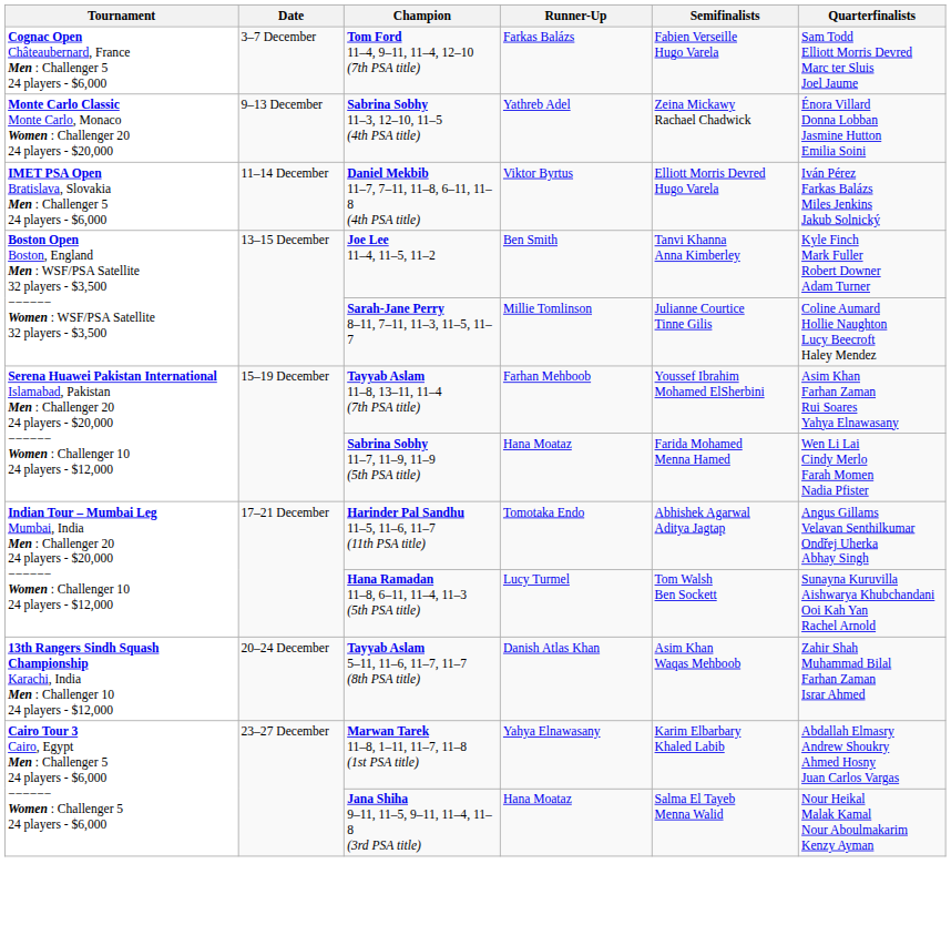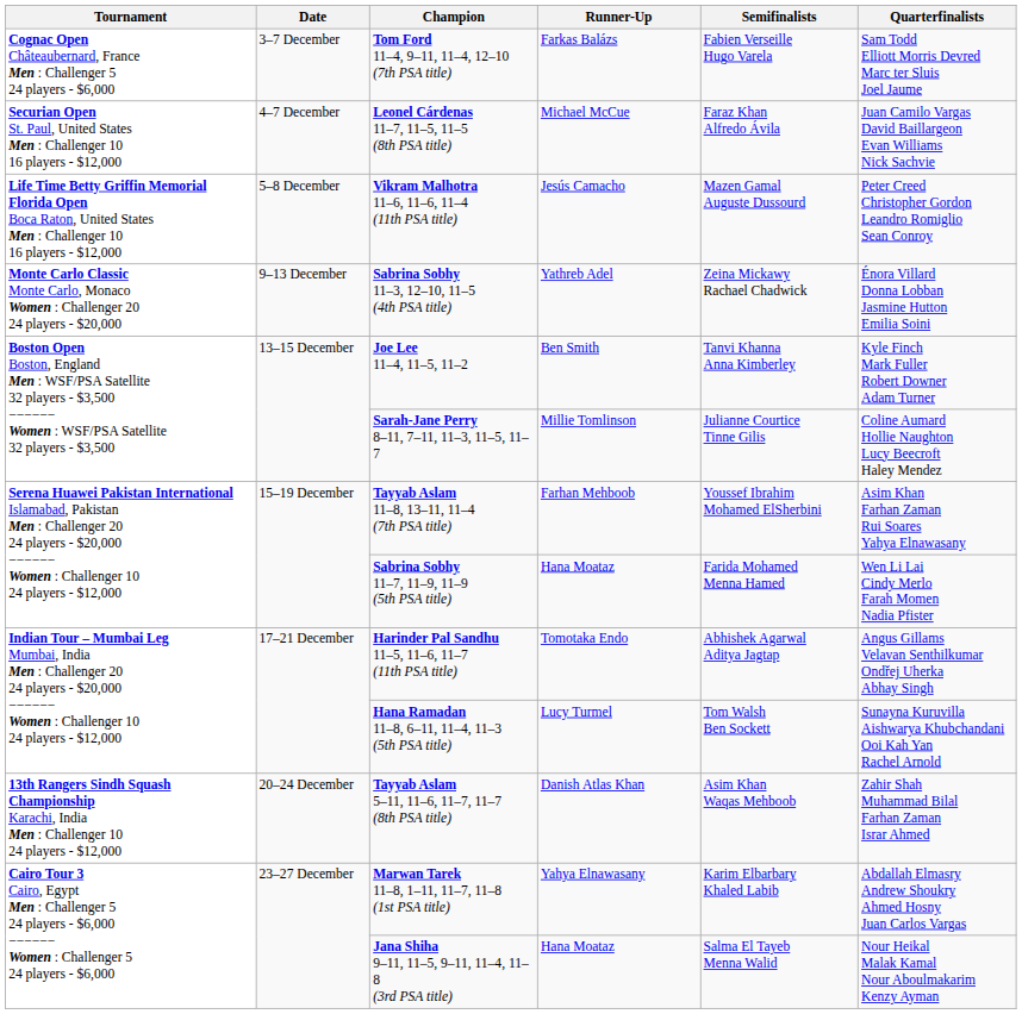+ row: Securian Open St. Paul, United States Men : Challenger 10 16 players - $12,000 | 4–7 December | Leonel Cárdenas 11–7, 11–5, 11–5 (8th PSA title) | Michael McCue | Faraz Khan Alfredo Ávila | Juan Camilo Vargas David Baillargeon Evan Williams Nick Sachvie
+ row: Life Time Betty Griffin Memorial Florida Open Boca Raton, United States Men : Challenger 10 16 players - $12,000 | 5–8 December | Vikram Malhotra 11–6, 11–6, 11–4 (11th PSA title) | Jesús Camacho | Mazen Gamal Auguste Dussourd | Peter Creed Christopher Gordon Leandro Romiglio Sean Conroy
- row: IMET PSA Open Bratislava, Slovakia Men : Challenger 5 24 players - $6,000 | 11–14 December | Daniel Mekbib 11–7, 7–11, 11–8, 6–11, 11–8 (4th PSA title) | Viktor Byrtus | Elliott Morris Devred Hugo Varela | Iván Pérez Farkas Balázs Miles Jenkins Jakub Solnický
